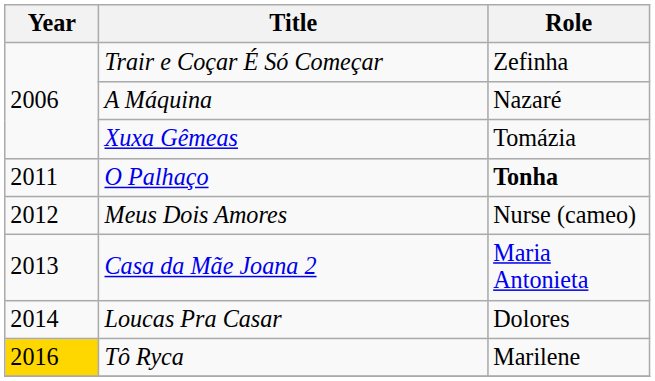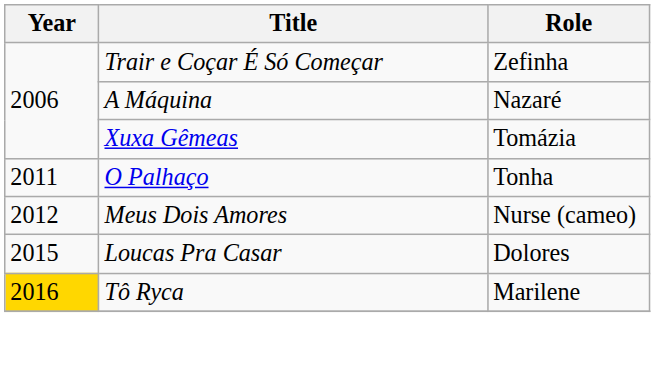O Palhaço | Role: bold -> normal
- row: 2013 | Casa da Mãe Joana 2 | Maria Antonieta
Loucas Pra Casar | Year: 2014 -> 2015
